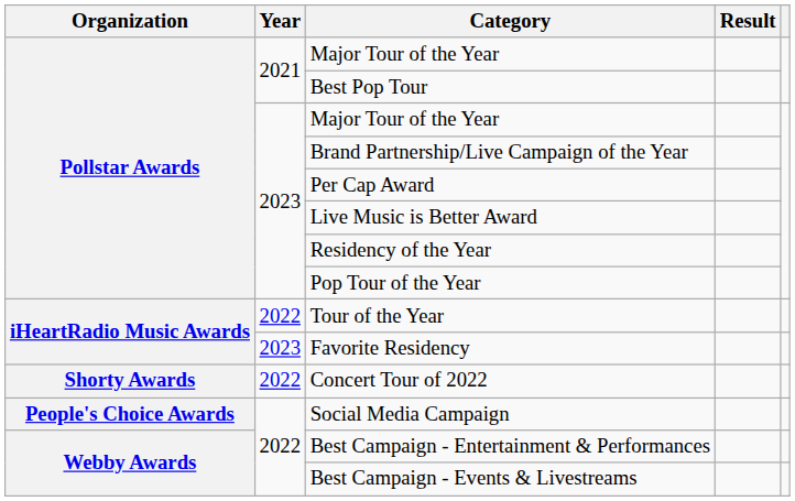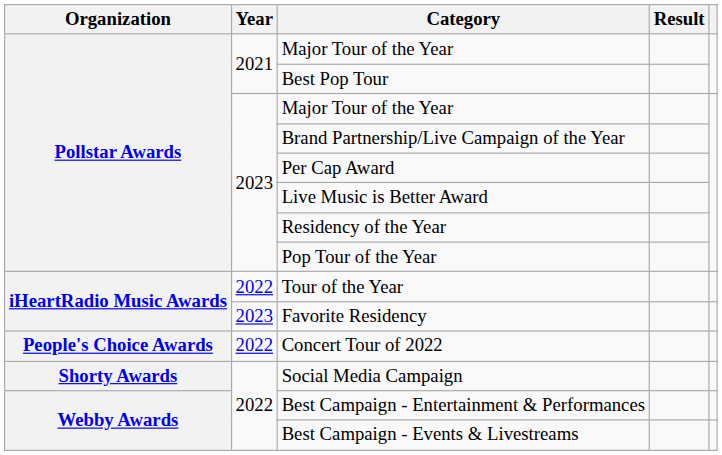Concert Tour of 2022 | Organization: Shorty Awards -> People's Choice Awards
Social Media Campaign | Organization: People's Choice Awards -> Shorty Awards
